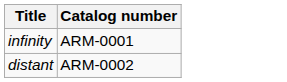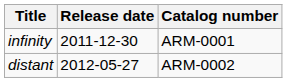+ column: Release date | 2011-12-30 | 2012-05-27
